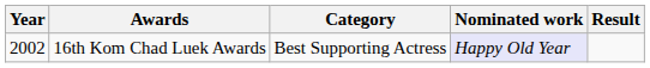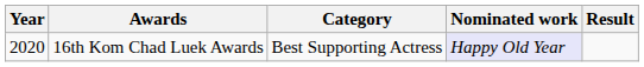16th Kom Chad Luek Awards | Year: 2002 -> 2020
